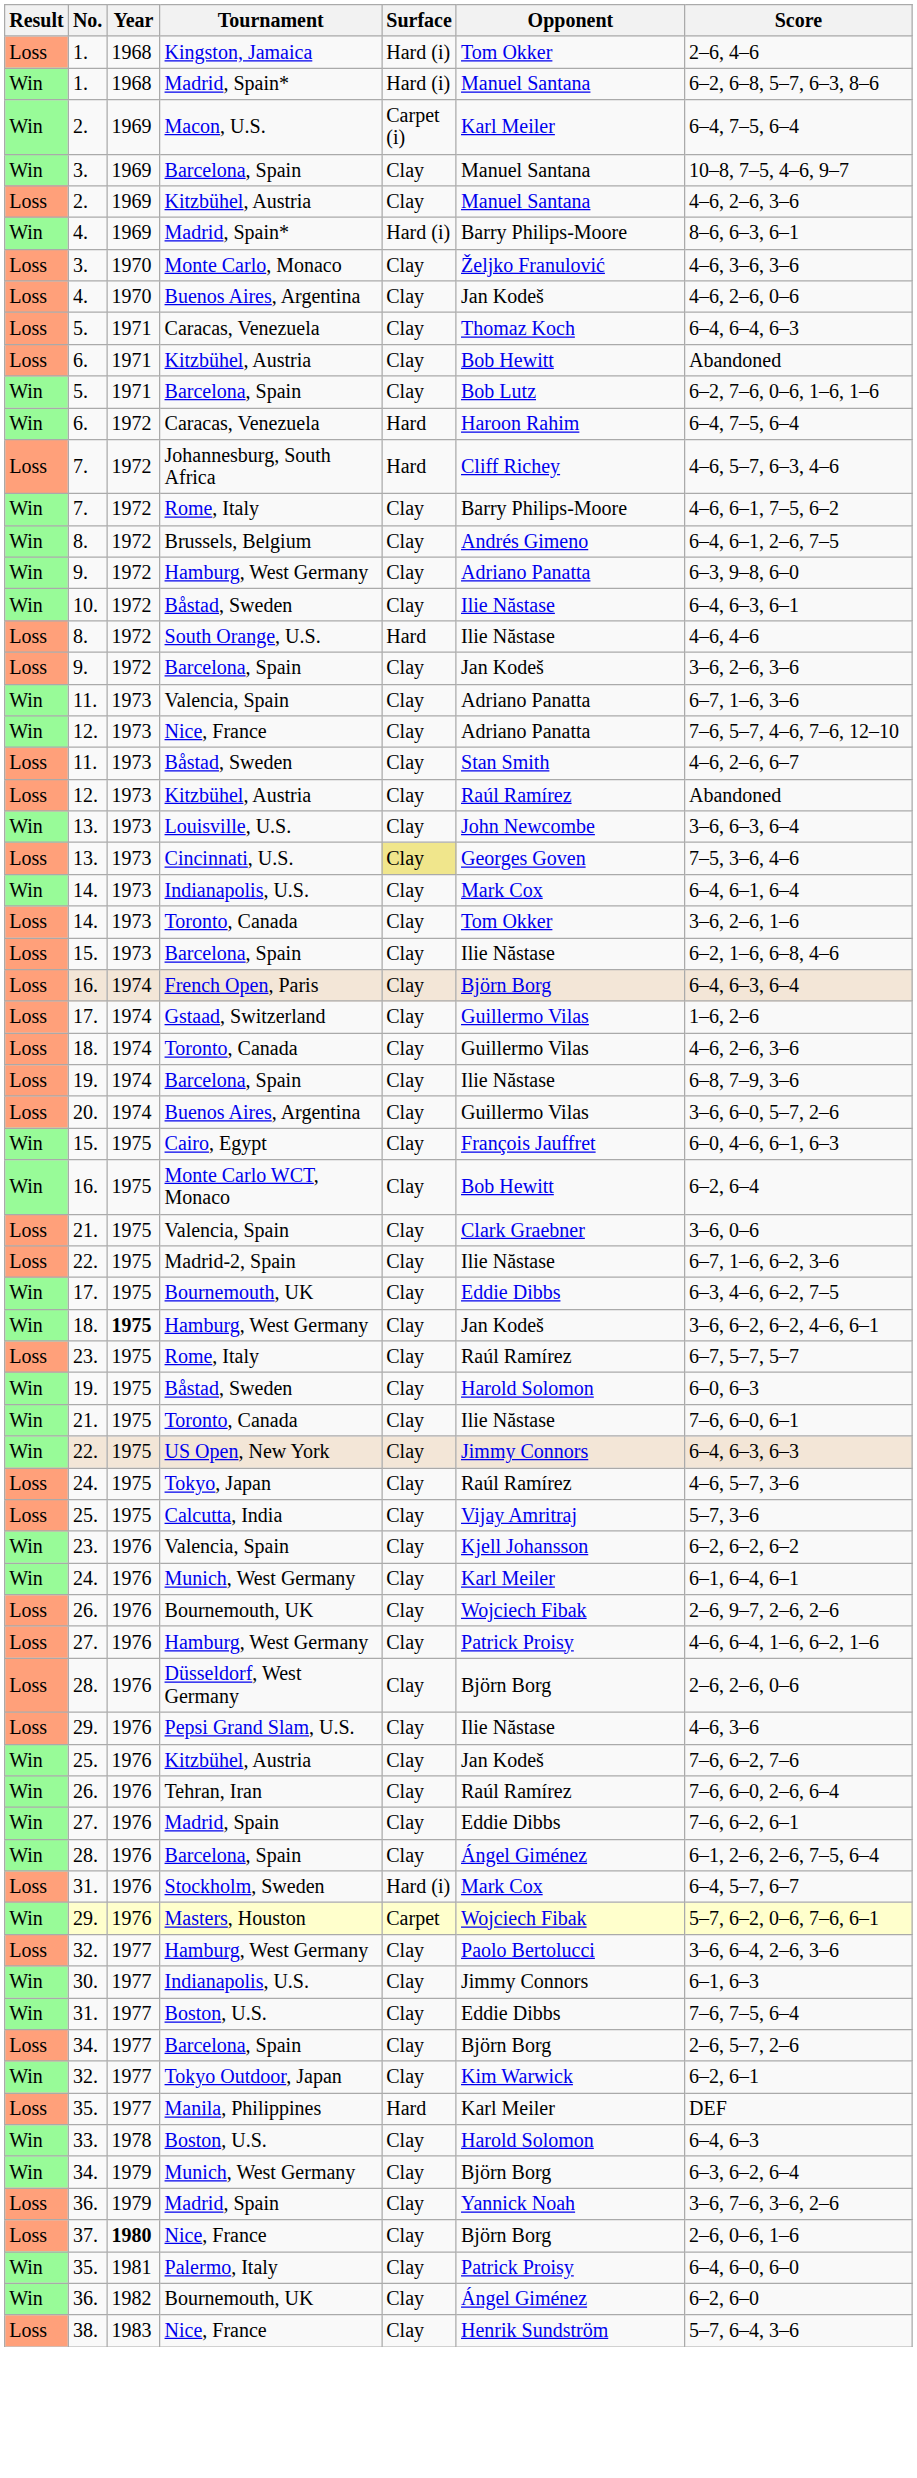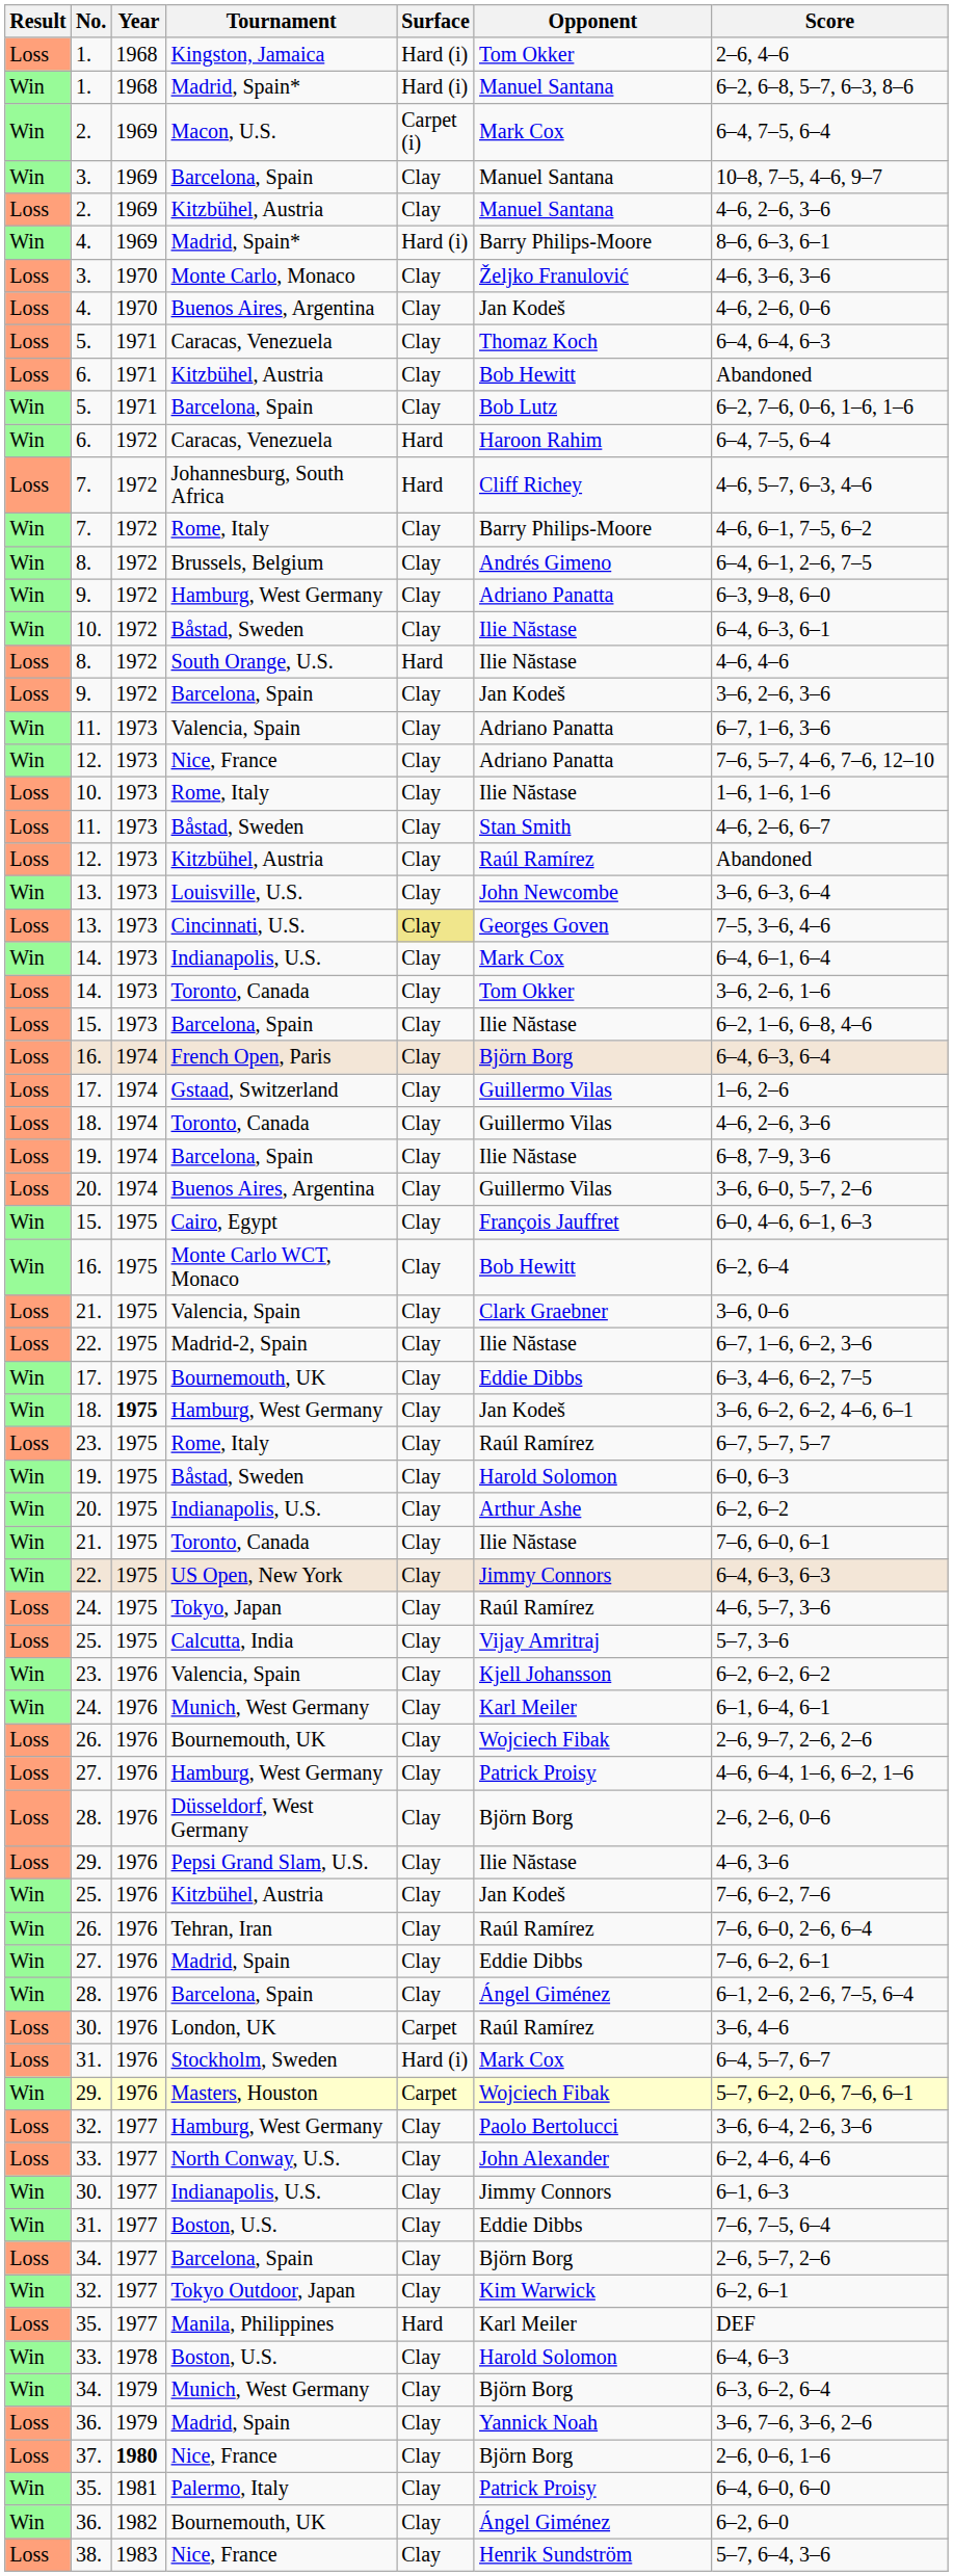Macon, U.S. | Opponent: Karl Meiler -> Mark Cox
+ row: Loss | 10. | 1973 | Rome, Italy | Clay | Ilie Năstase | 1–6, 1–6, 1–6
+ row: Win | 20. | 1975 | Indianapolis, U.S. | Clay | Arthur Ashe | 6–2, 6–2
+ row: Loss | 30. | 1976 | London, UK | Carpet | Raúl Ramírez | 3–6, 4–6
+ row: Loss | 33. | 1977 | North Conway, U.S. | Clay | John Alexander | 6–2, 4–6, 4–6
